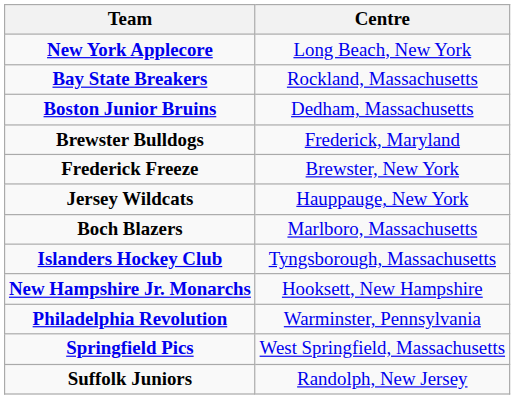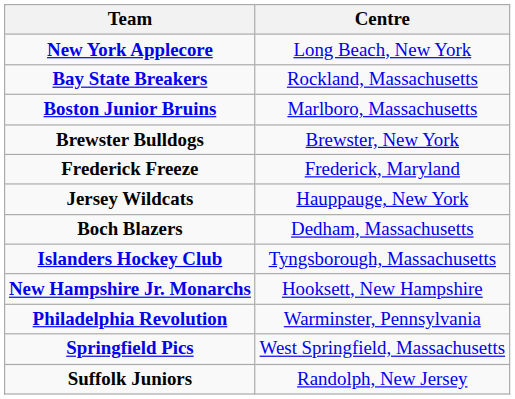Boston Junior Bruins | Centre: Dedham, Massachusetts -> Marlboro, Massachusetts
Brewster Bulldogs | Centre: Frederick, Maryland -> Brewster, New York
Frederick Freeze | Centre: Brewster, New York -> Frederick, Maryland
Boch Blazers | Centre: Marlboro, Massachusetts -> Dedham, Massachusetts
